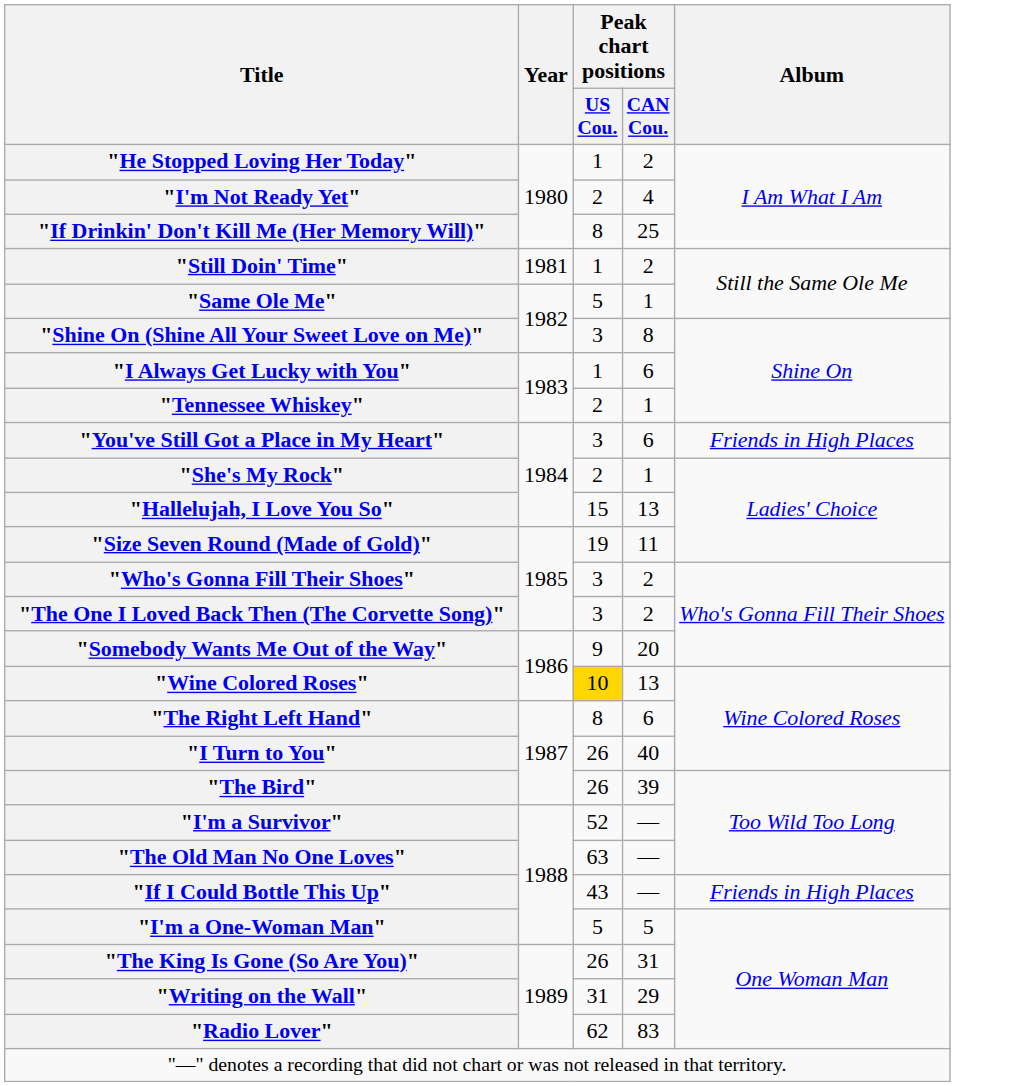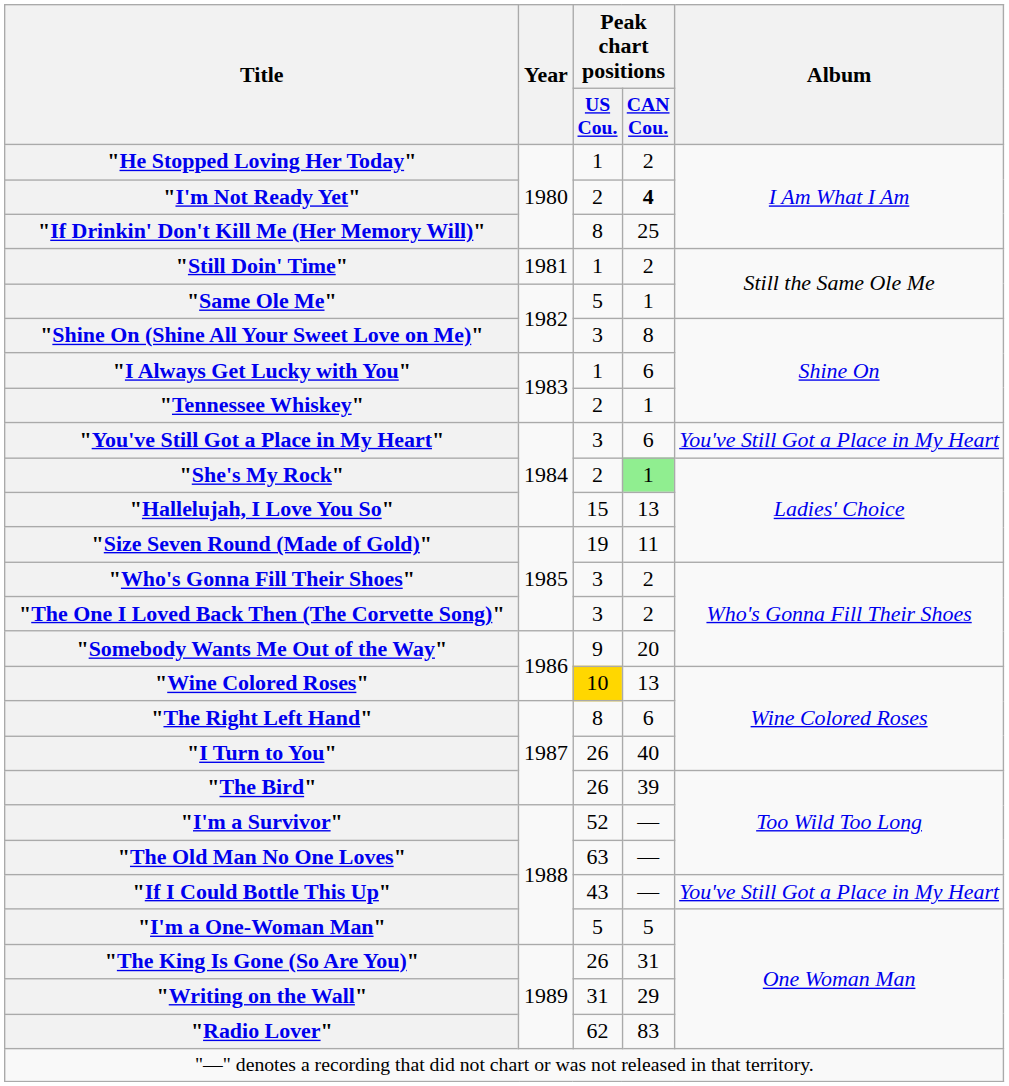"I'm Not Ready Yet" | Peak chart positions / CAN Cou.: normal -> bold
"You've Still Got a Place in My Heart" | Album: Friends in High Places -> You've Still Got a Place in My Heart
"She's My Rock" | Peak chart positions / CAN Cou.: no background -> lightgreen background
"If I Could Bottle This Up" | Album: Friends in High Places -> You've Still Got a Place in My Heart
